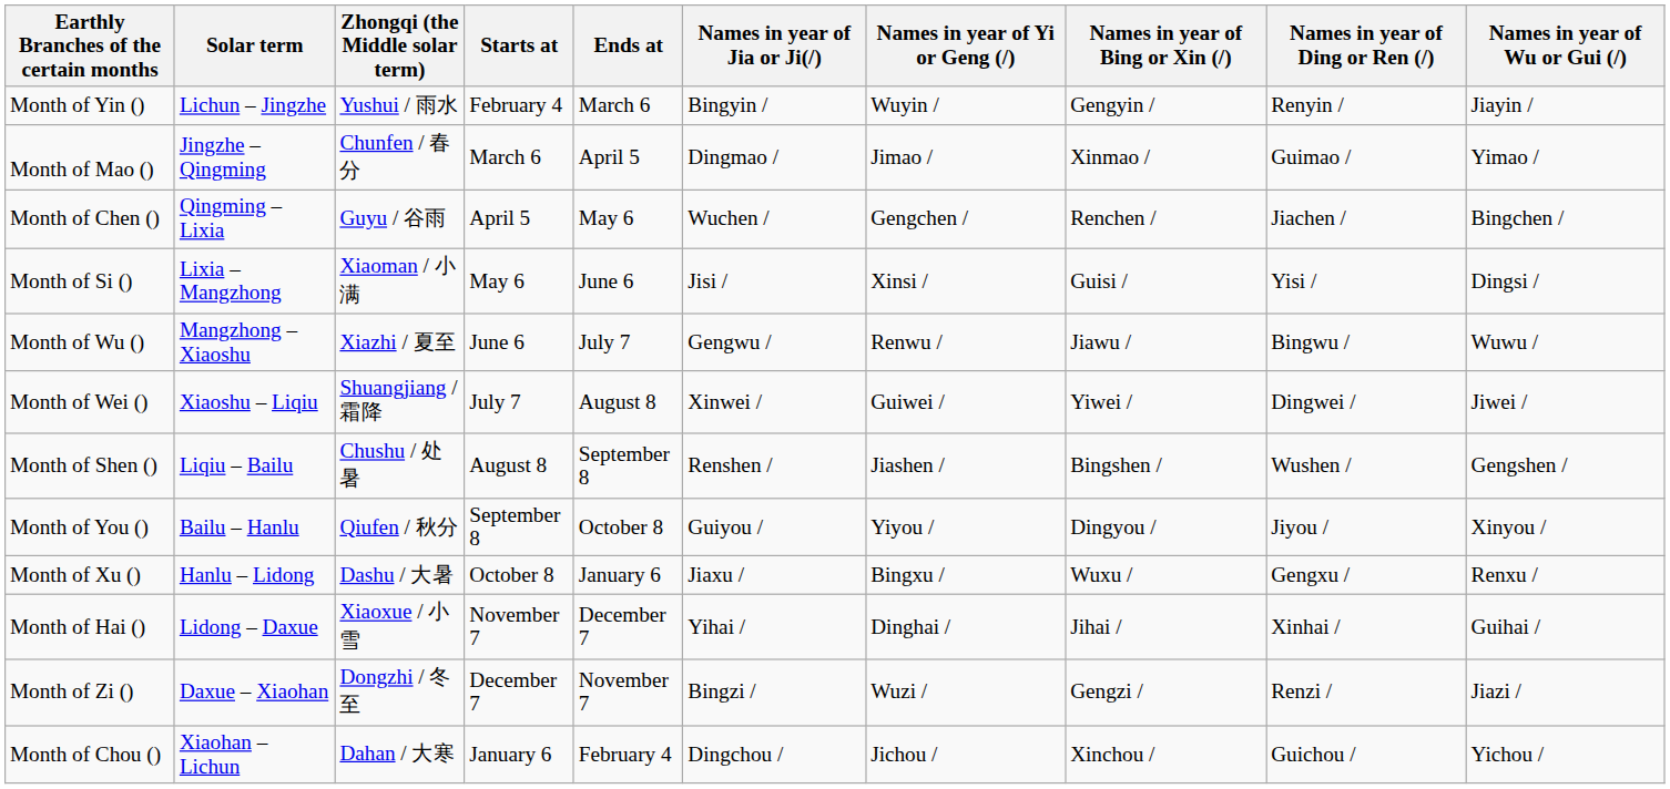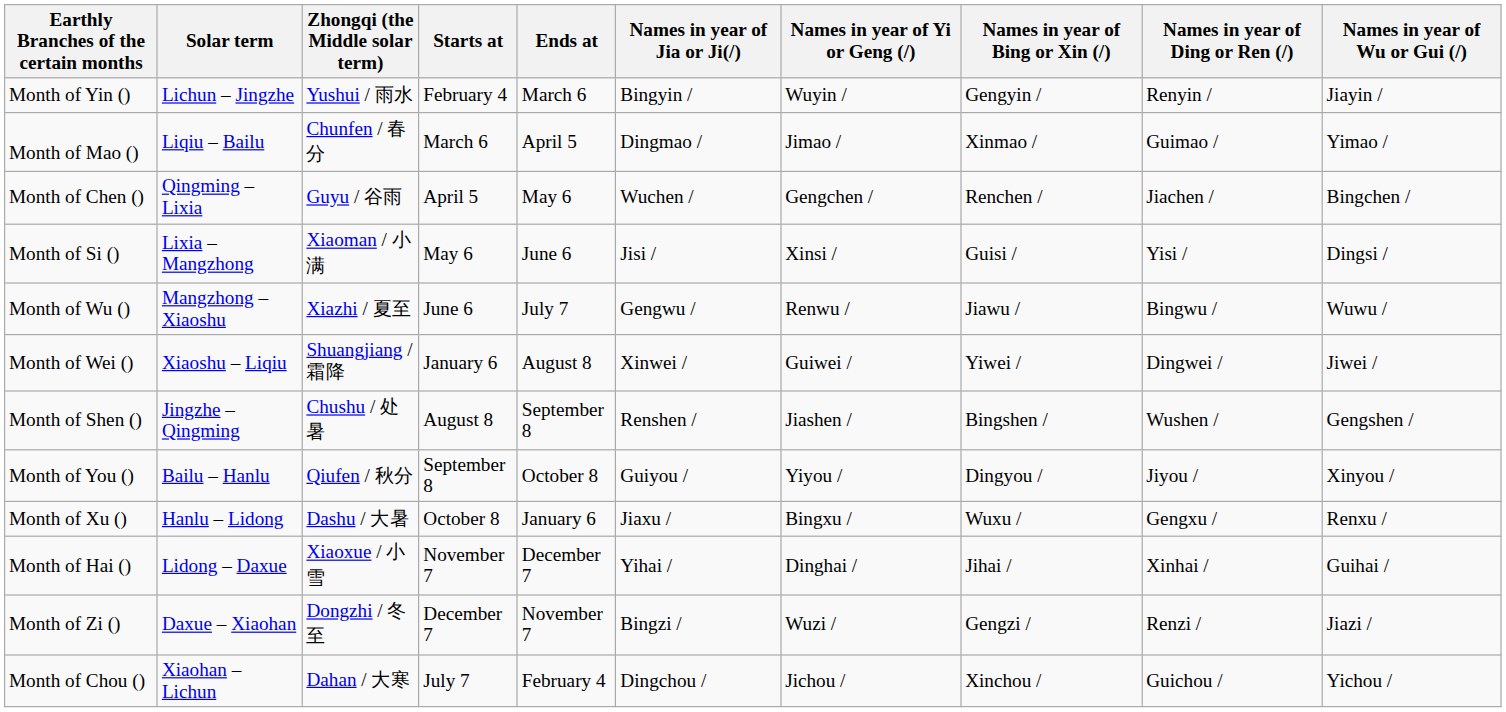Month of Mao () | Solar term: Jingzhe – Qingming -> Liqiu – Bailu
Month of Wei () | Starts at: July 7 -> January 6
Month of Shen () | Solar term: Liqiu – Bailu -> Jingzhe – Qingming
Month of Chou () | Starts at: January 6 -> July 7
